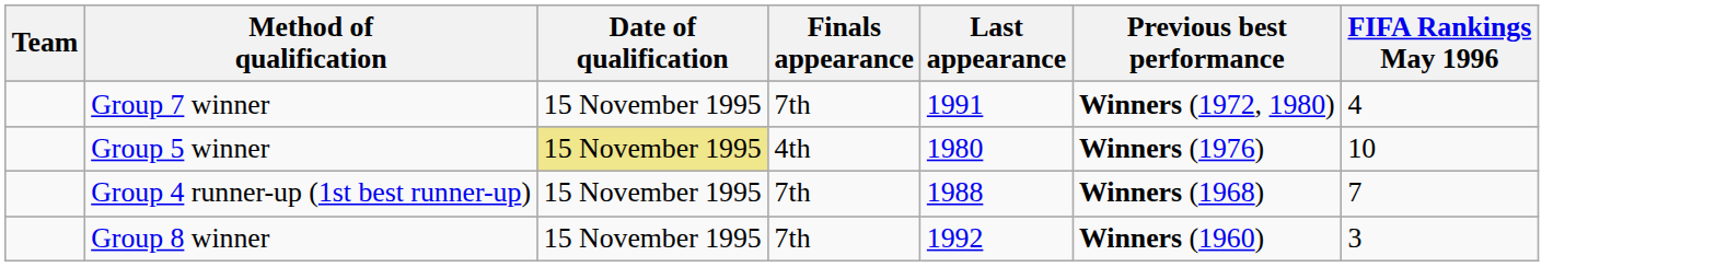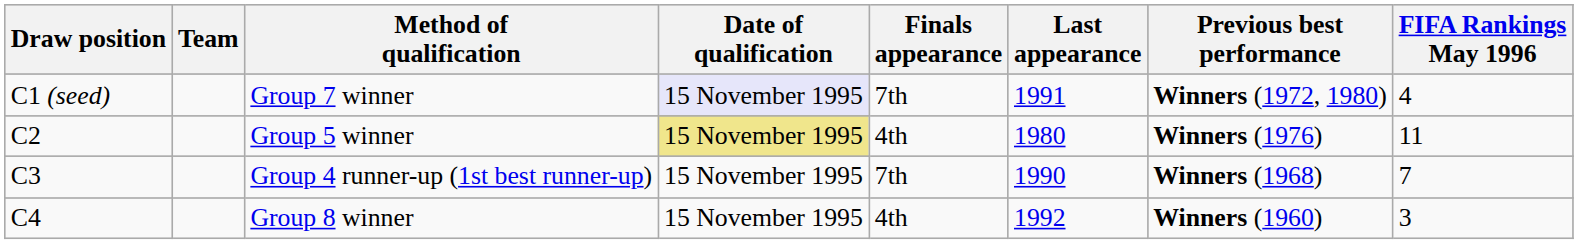+ column: Draw position | C1 (seed) | C2 | C3 | C4
Group 7 winner | Date of qualification: no background -> lavender background
Group 5 winner | FIFA Rankings May 1996: 10 -> 11
Group 4 runner-up (1st best runner-up) | Last appearance: 1988 -> 1990
Group 8 winner | Finals appearance: 7th -> 4th
